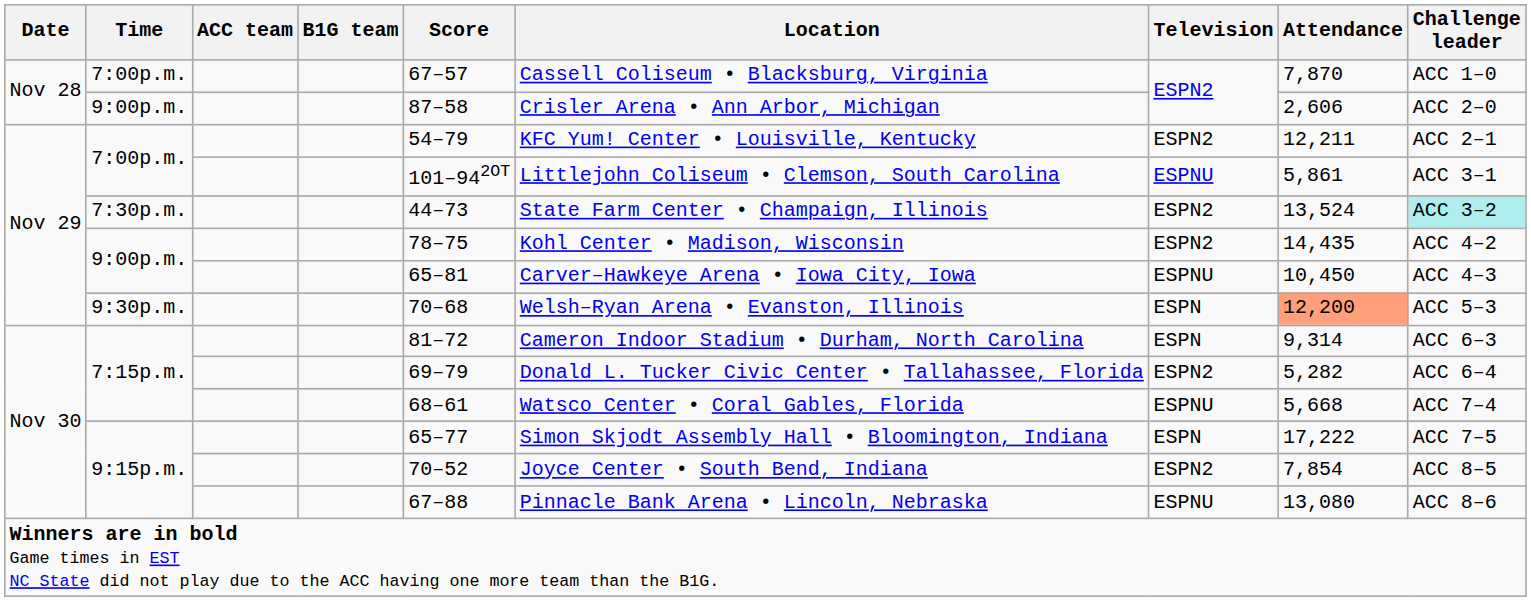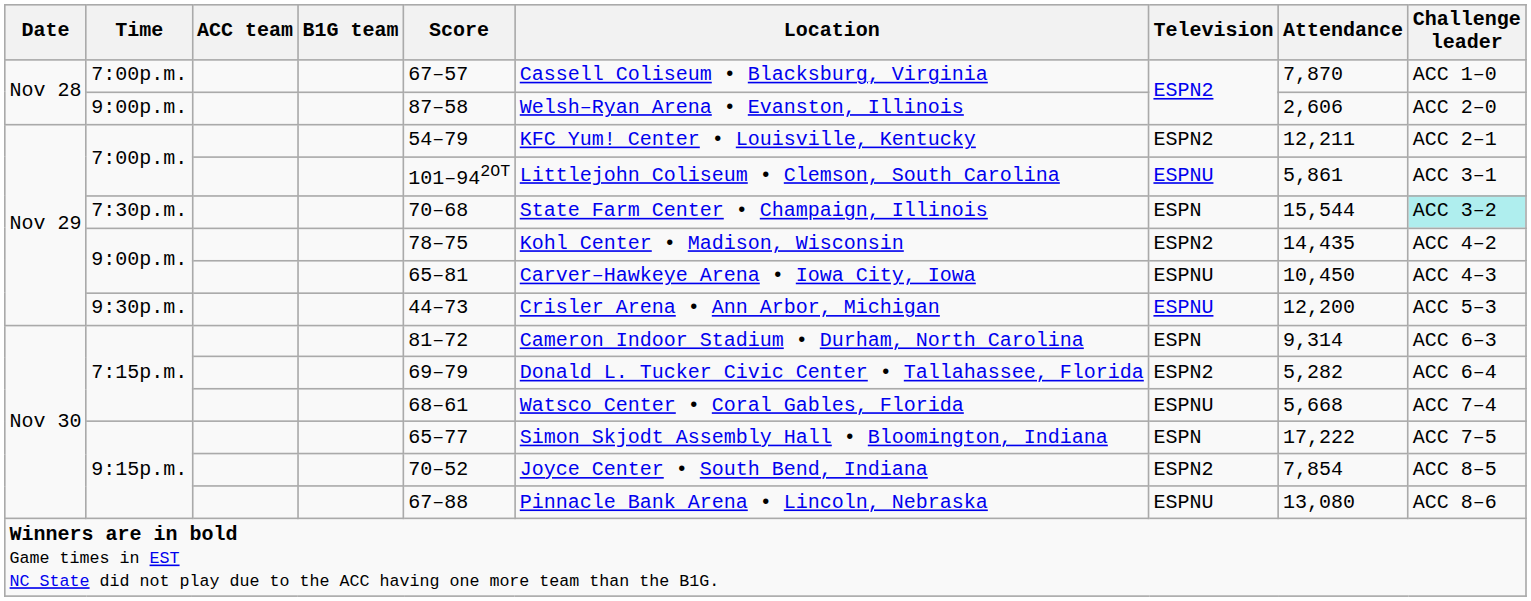Nov 28 / 9:00p.m. | Location: Crisler Arena • Ann Arbor, Michigan -> Welsh–Ryan Arena • Evanston, Illinois
7:30p.m. | Score: 44–73 -> 70–68
7:30p.m. | Television: ESPN2 -> ESPN
7:30p.m. | Attendance: 13,524 -> 15,544
9:30p.m. | Score: 70–68 -> 44–73
9:30p.m. | Location: Welsh–Ryan Arena • Evanston, Illinois -> Crisler Arena • Ann Arbor, Michigan
9:30p.m. | Television: ESPN -> ESPNU
9:30p.m. | Attendance: lightsalmon background -> no background
